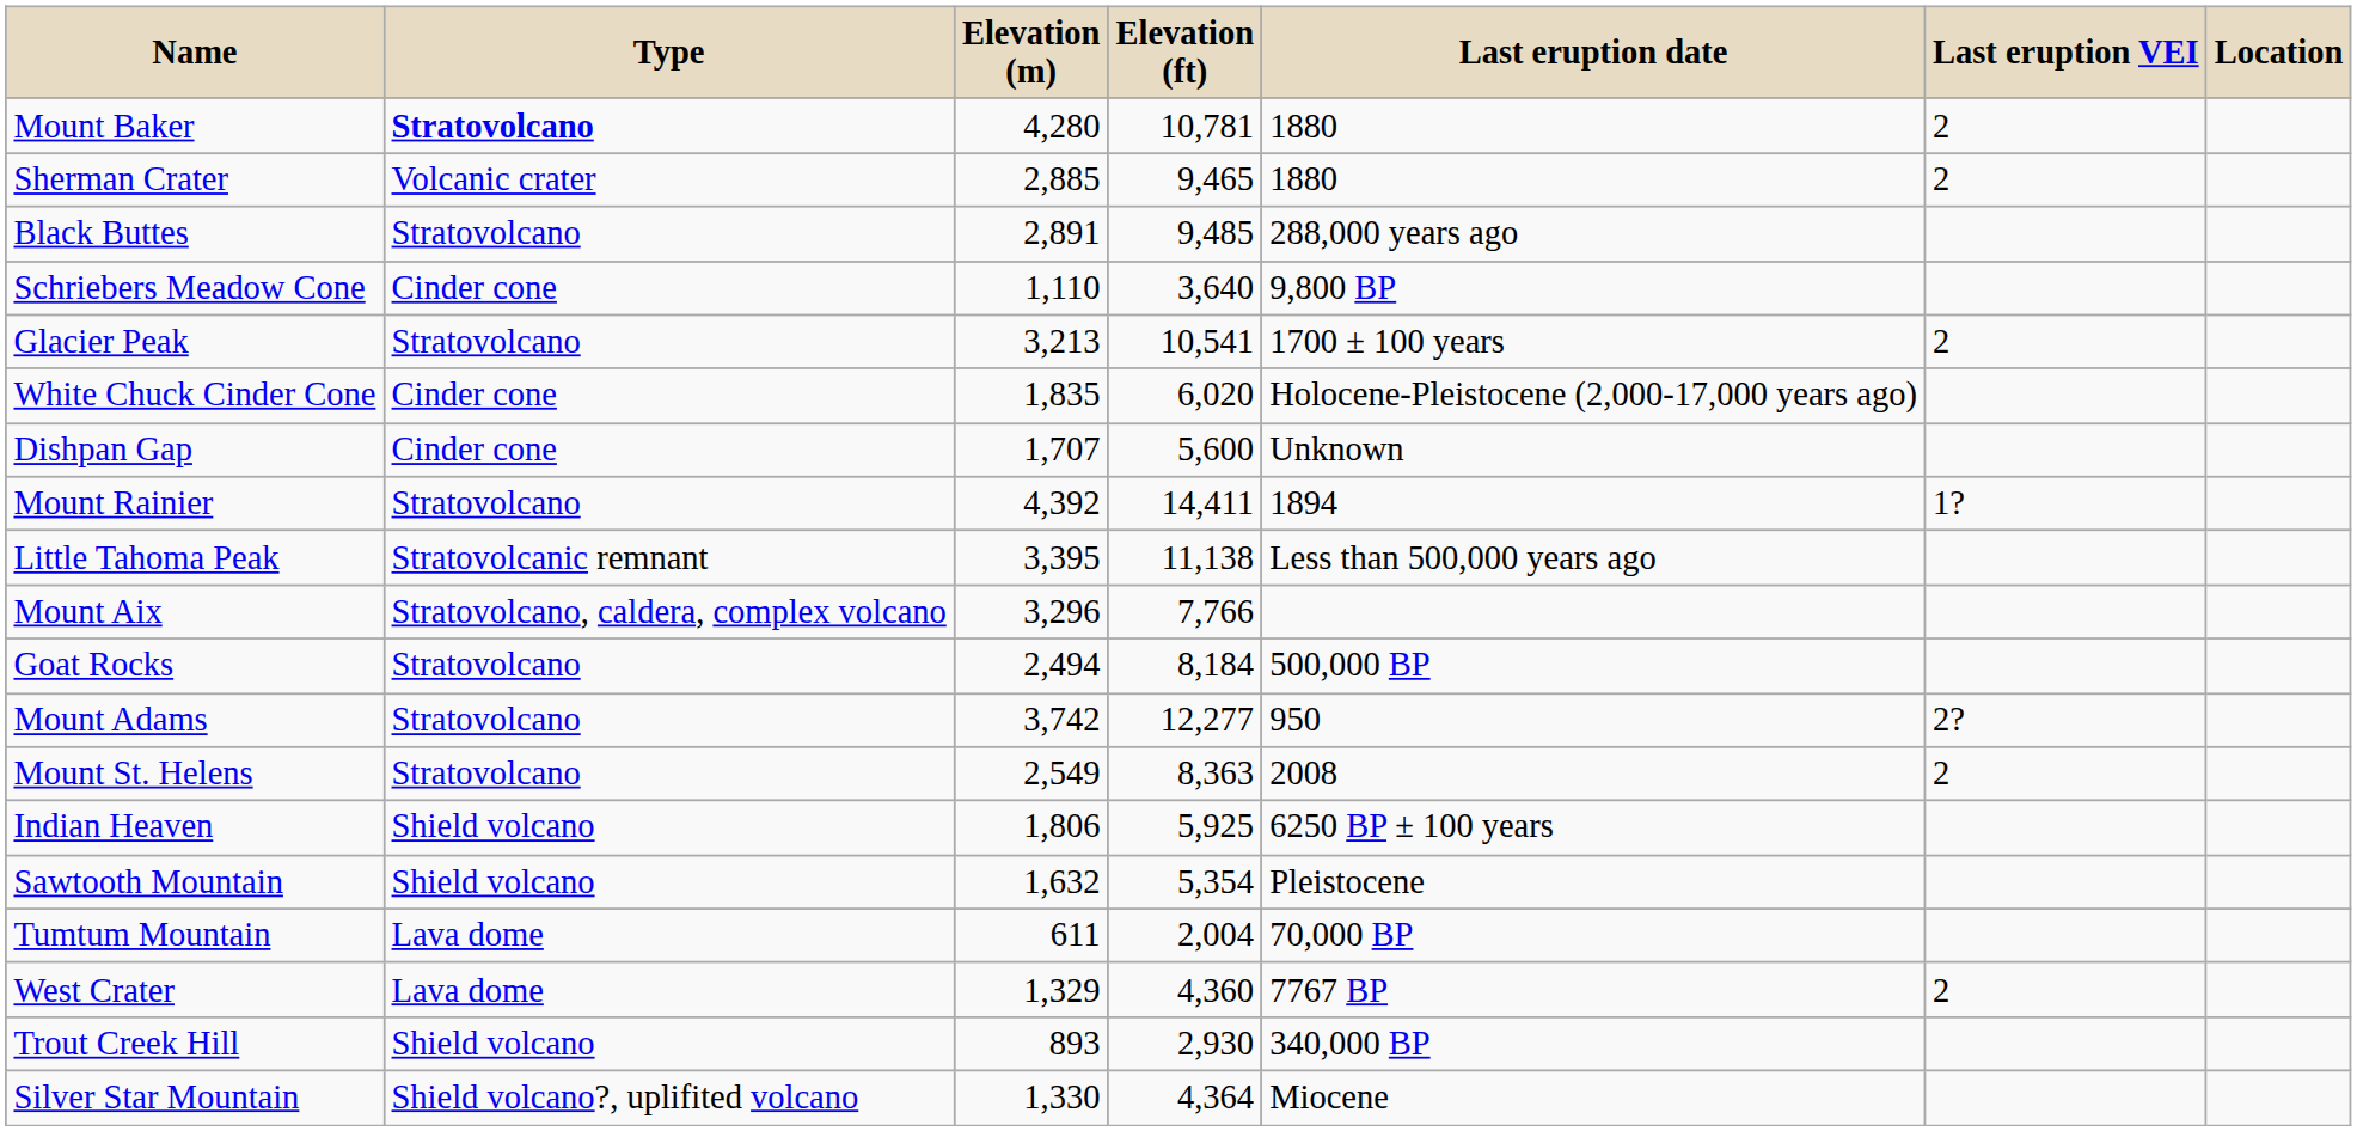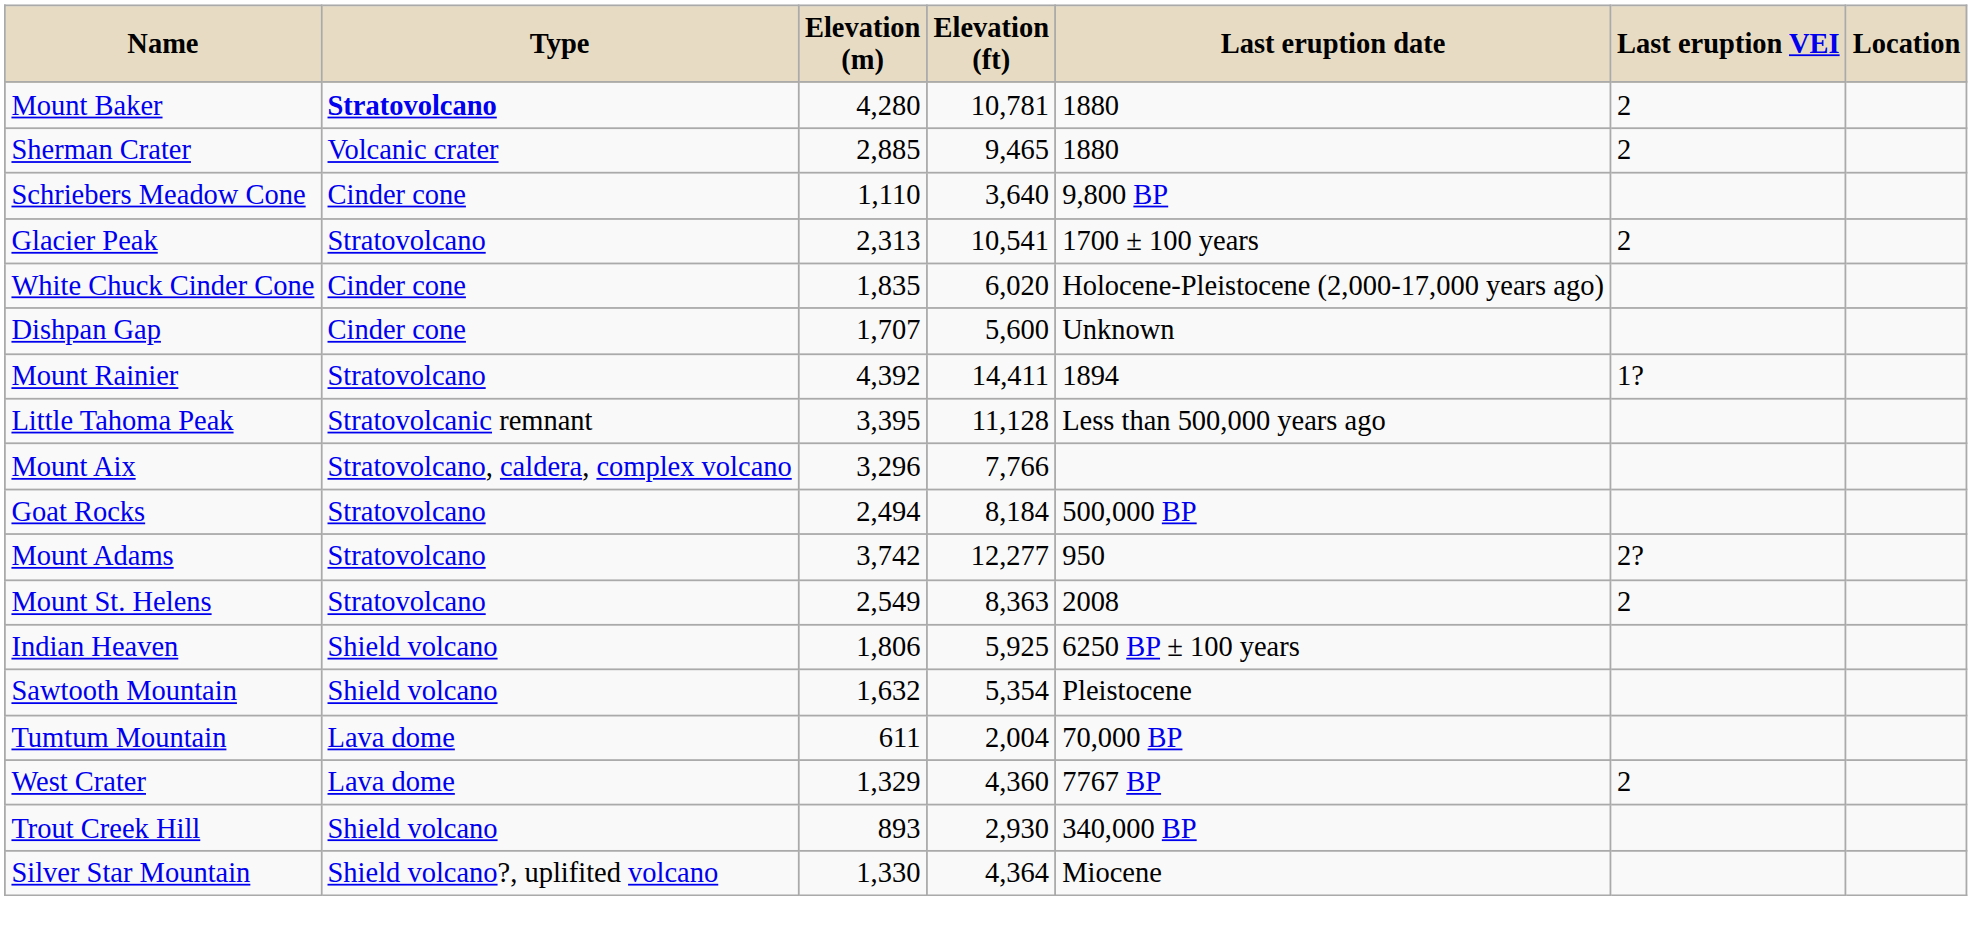- row: Black Buttes | Stratovolcano | 2,891 | 9,485 | 288,000 years ago
Glacier Peak | Elevation (m): 3,213 -> 2,313
Little Tahoma Peak | Elevation (ft): 11,138 -> 11,128
